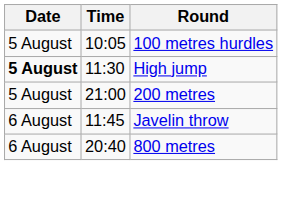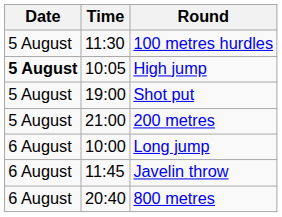100 metres hurdles | Time: 10:05 -> 11:30
High jump | Time: 11:30 -> 10:05
+ row: 5 August | 19:00 | Shot put
+ row: 6 August | 10:00 | Long jump
